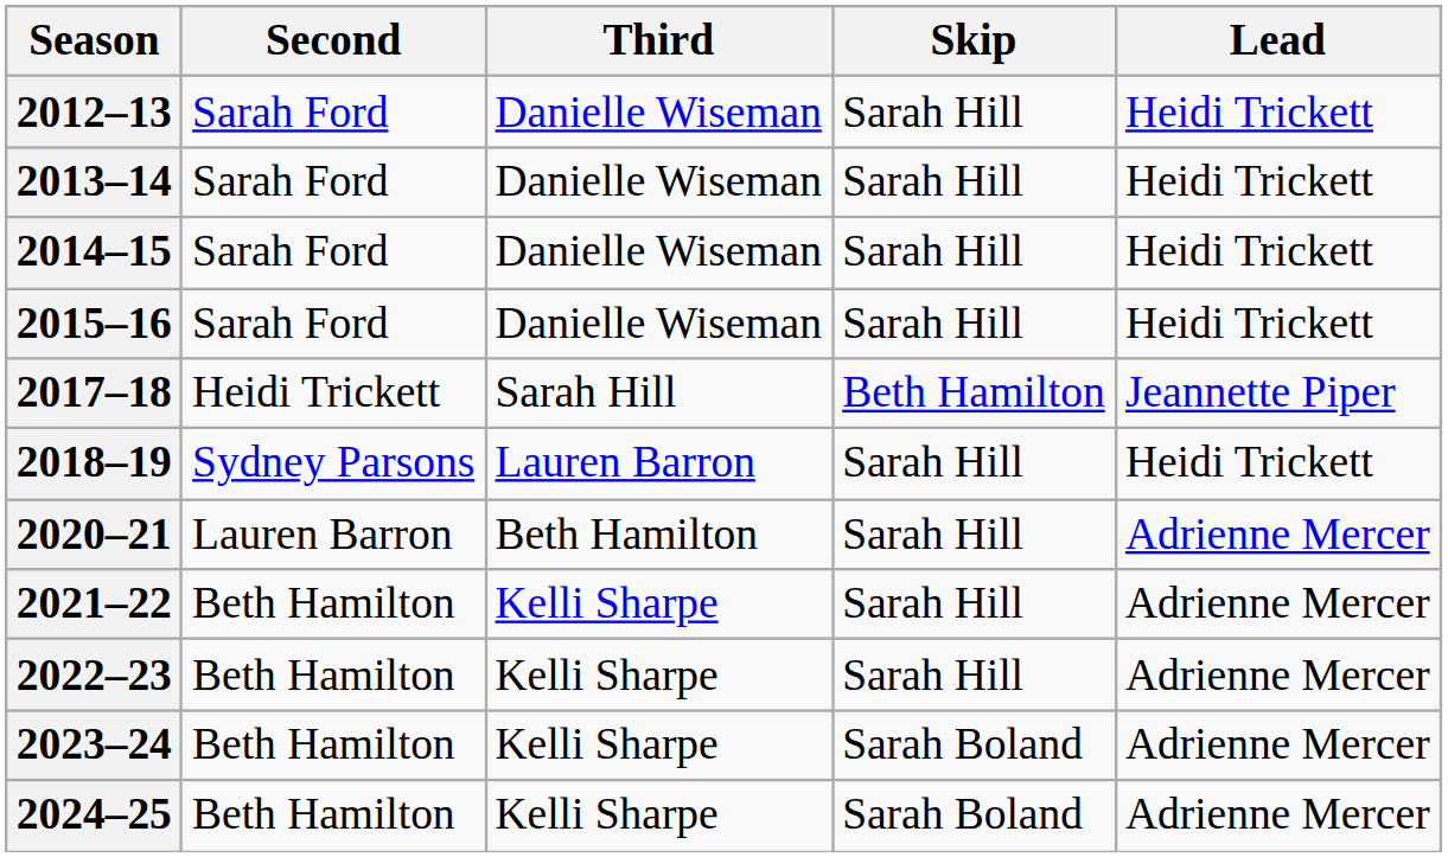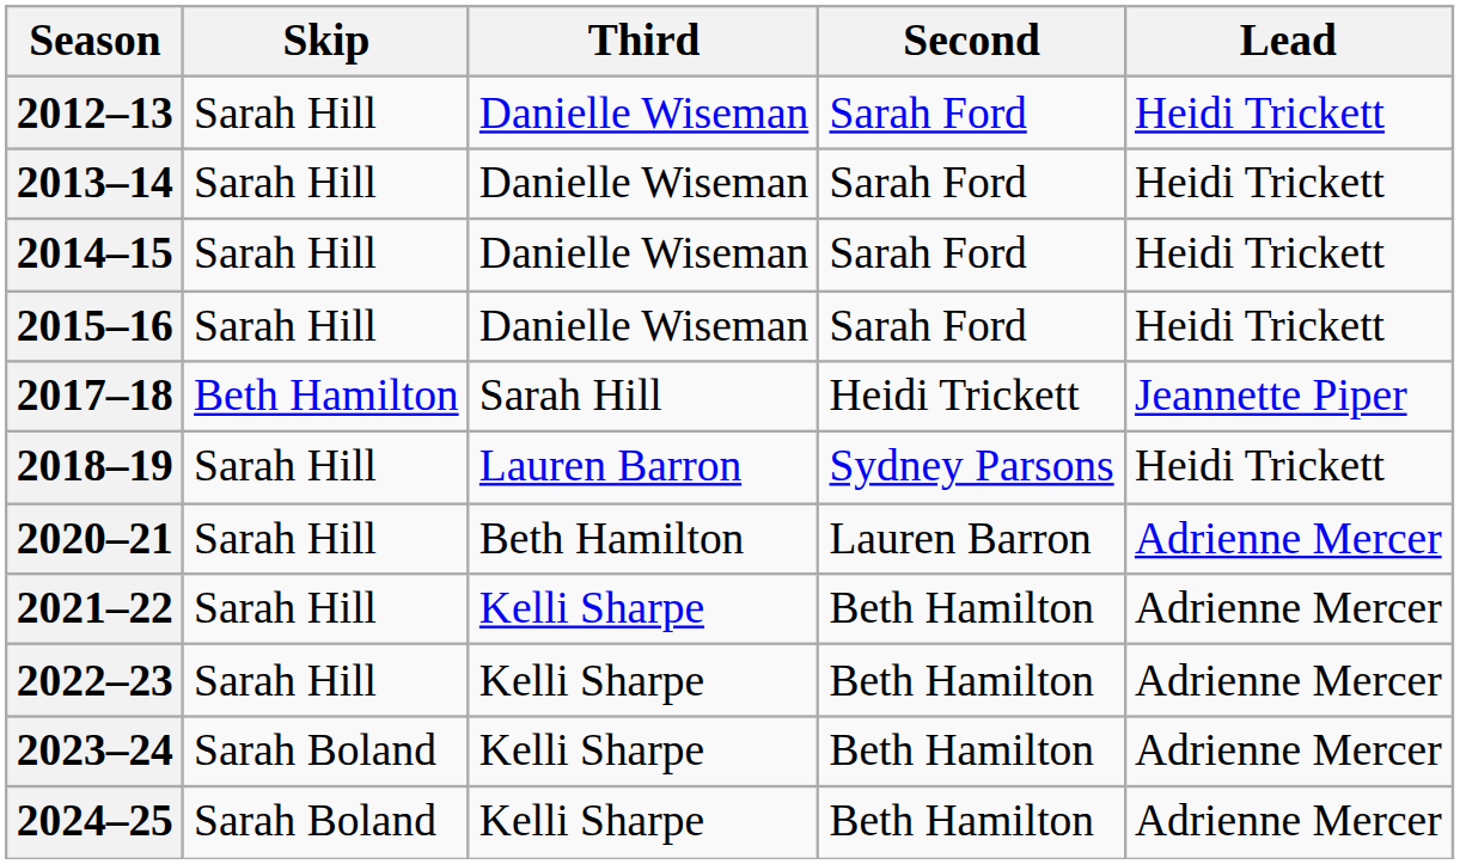columns swapped: Skip <-> Second
